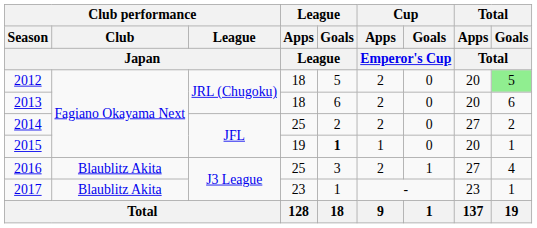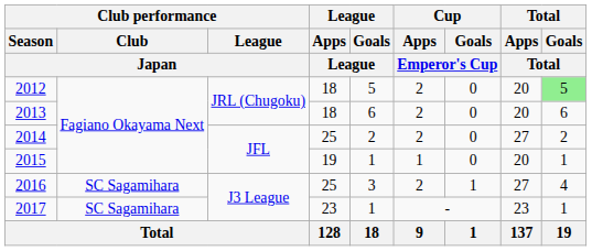2015 | League / Goals / League: bold -> normal
2016 | Club performance / Club / Japan: Blaublitz Akita -> SC Sagamihara
2017 | Club performance / Club / Japan: Blaublitz Akita -> SC Sagamihara
